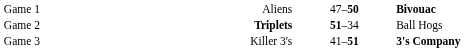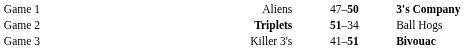Game 1 | column 4: Bivouac -> 3's Company
Game 3 | column 4: 3's Company -> Bivouac
